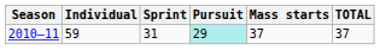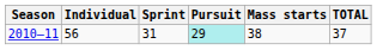2010–11 | Individual: 59 -> 56
2010–11 | Mass starts: 37 -> 38
